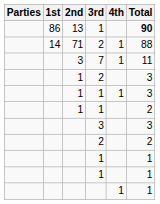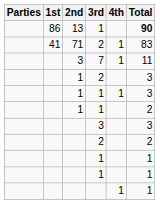71 | 1st: 14 -> 41
71 | Total: 88 -> 83
